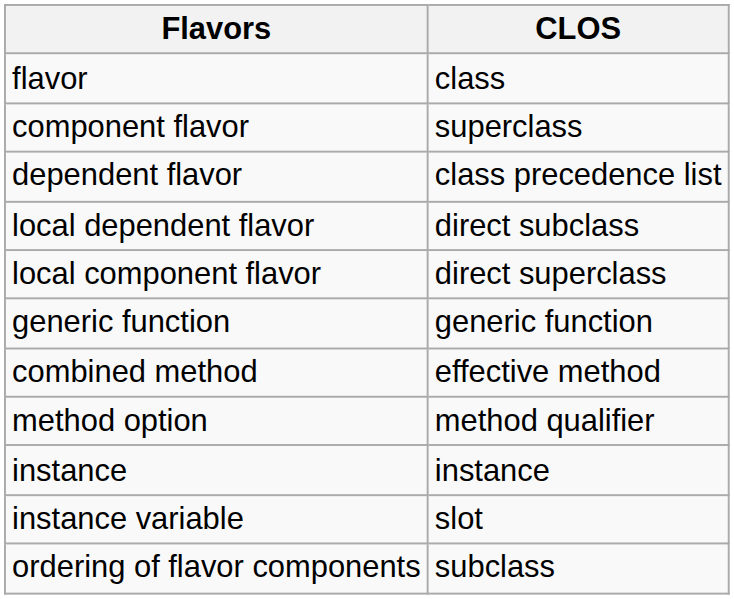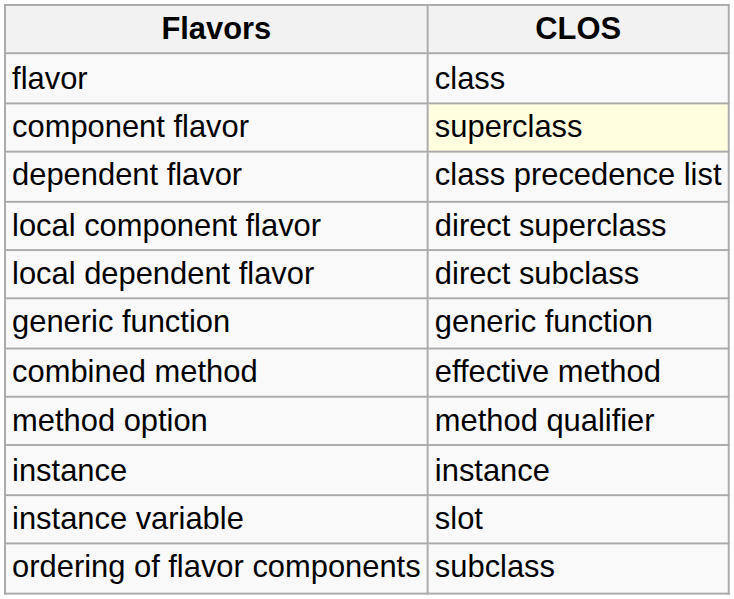component flavor | CLOS: no background -> lightyellow background
rows swapped: local component flavor <-> local dependent flavor
